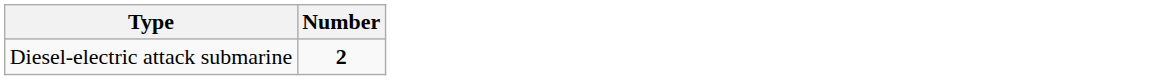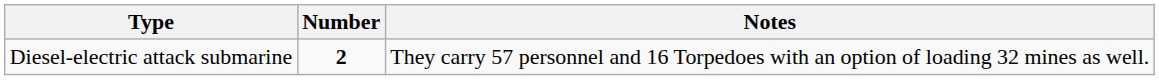+ column: Notes | They carry 57 personnel and 16 Torpedoes with an option of loading 32 mines as well.
